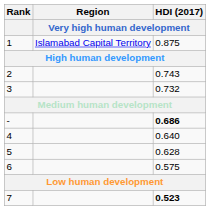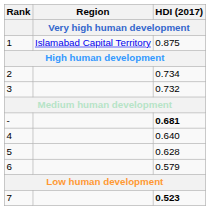2 | HDI (2017) / Very high human development: 0.743 -> 0.734
- | HDI (2017) / Very high human development: 0.686 -> 0.681
6 | HDI (2017) / Very high human development: 0.575 -> 0.579
